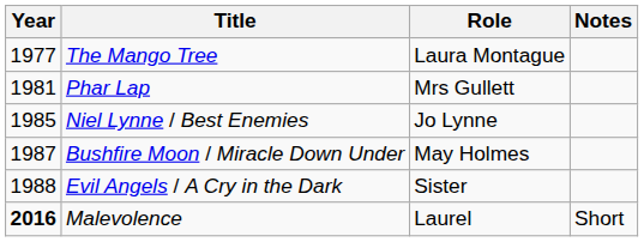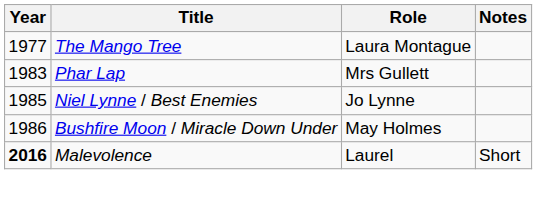Phar Lap | Year: 1981 -> 1983
Bushfire Moon / Miracle Down Under | Year: 1987 -> 1986
- row: 1988 | Evil Angels / A Cry in the Dark | Sister
